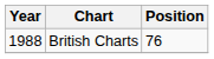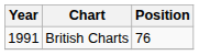British Charts | Year: 1988 -> 1991
